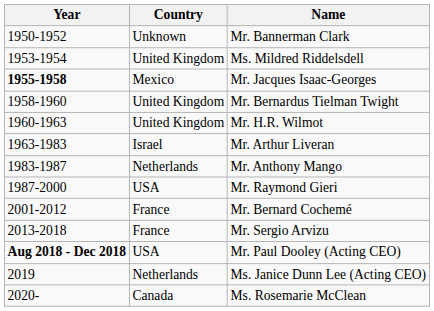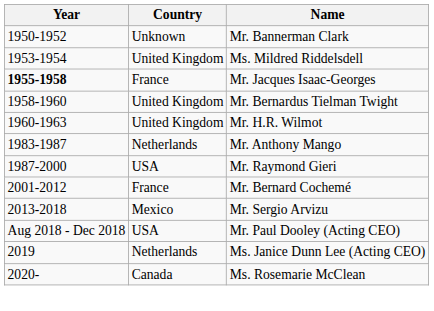Mr. Jacques Isaac-Georges | Country: Mexico -> France
- row: 1963-1983 | Israel | Mr. Arthur Liveran
Mr. Sergio Arvizu | Country: France -> Mexico
Mr. Paul Dooley (Acting CEO) | Year: bold -> normal
